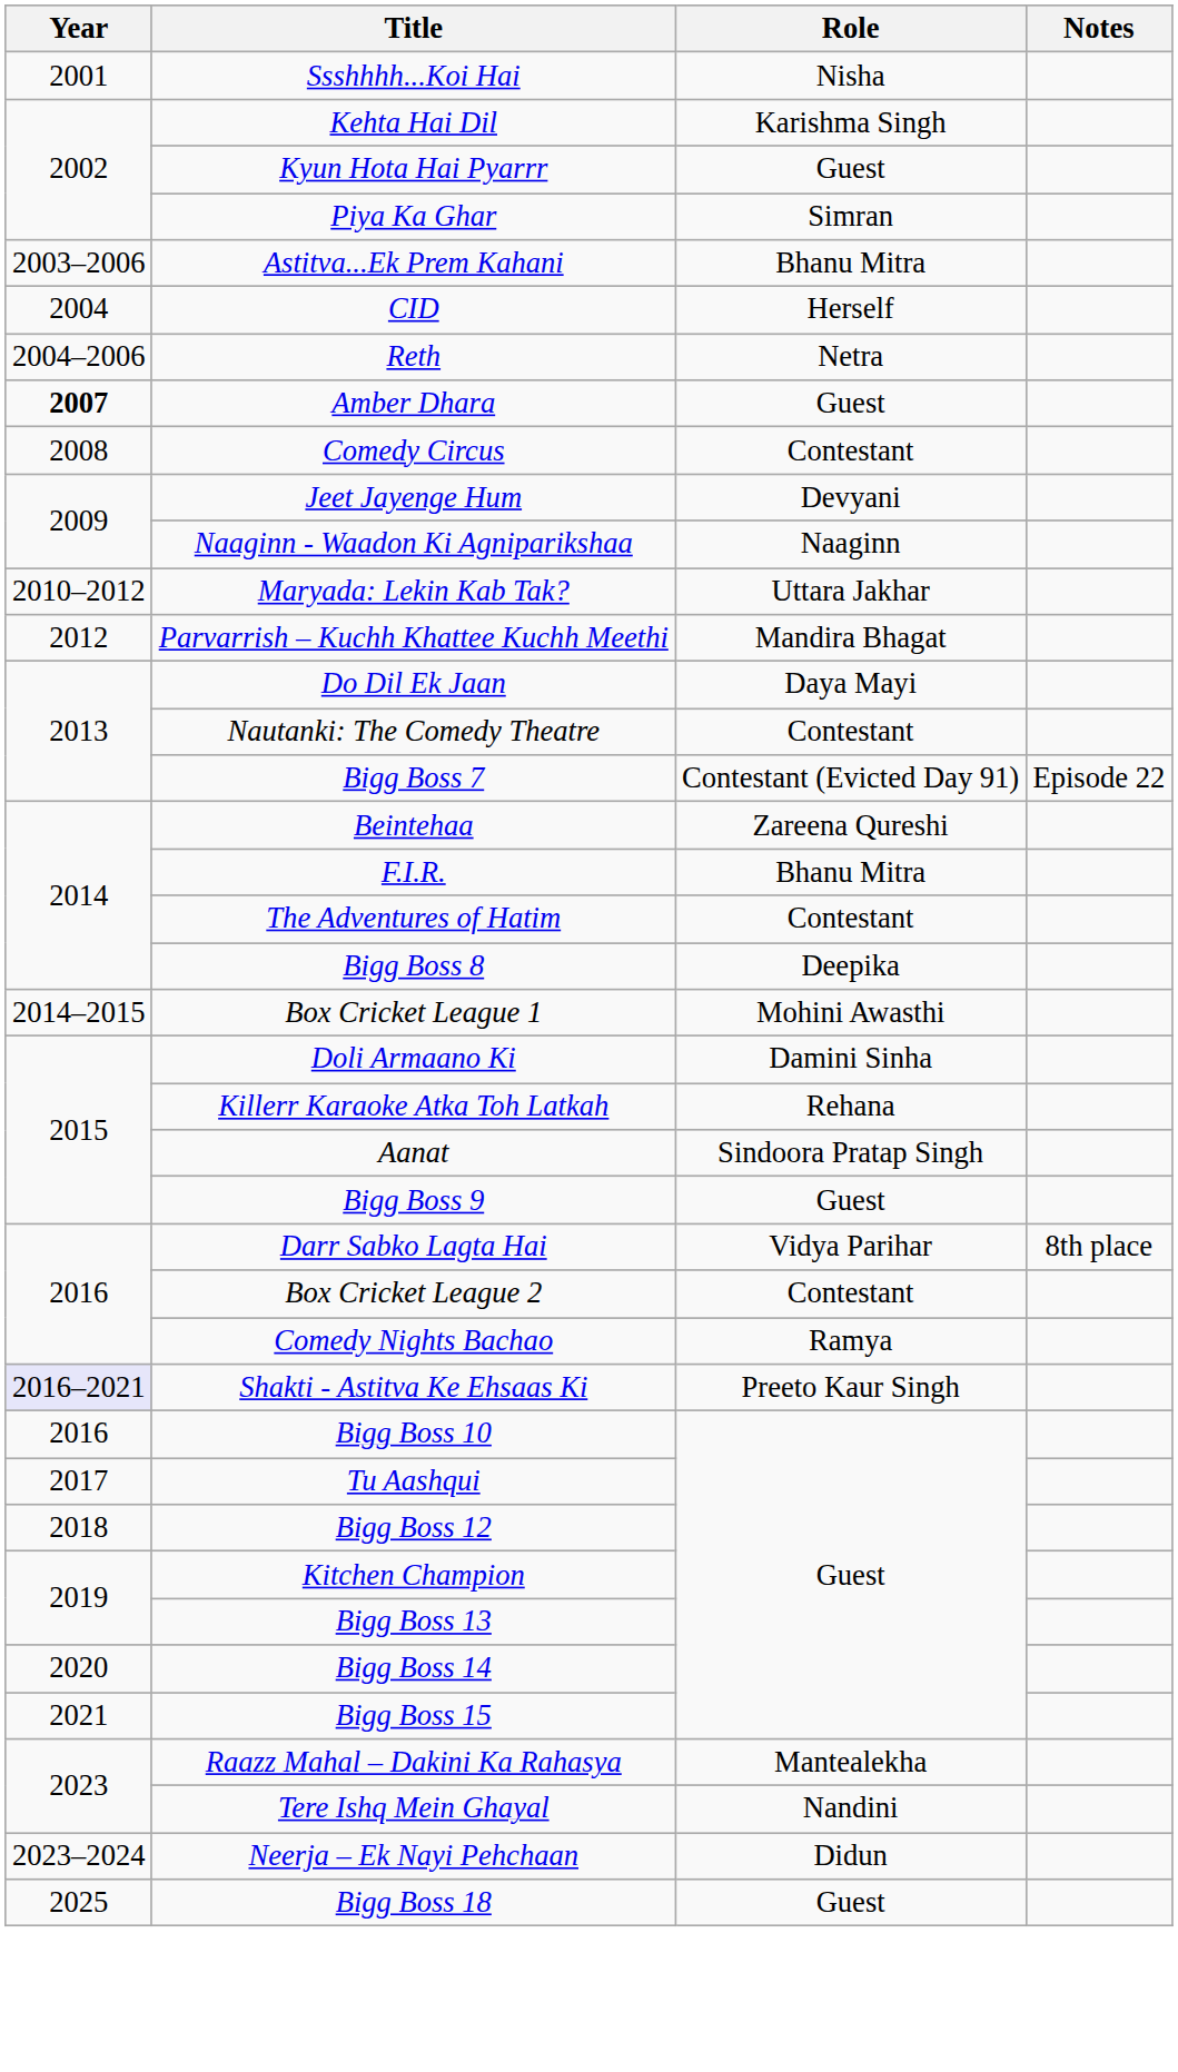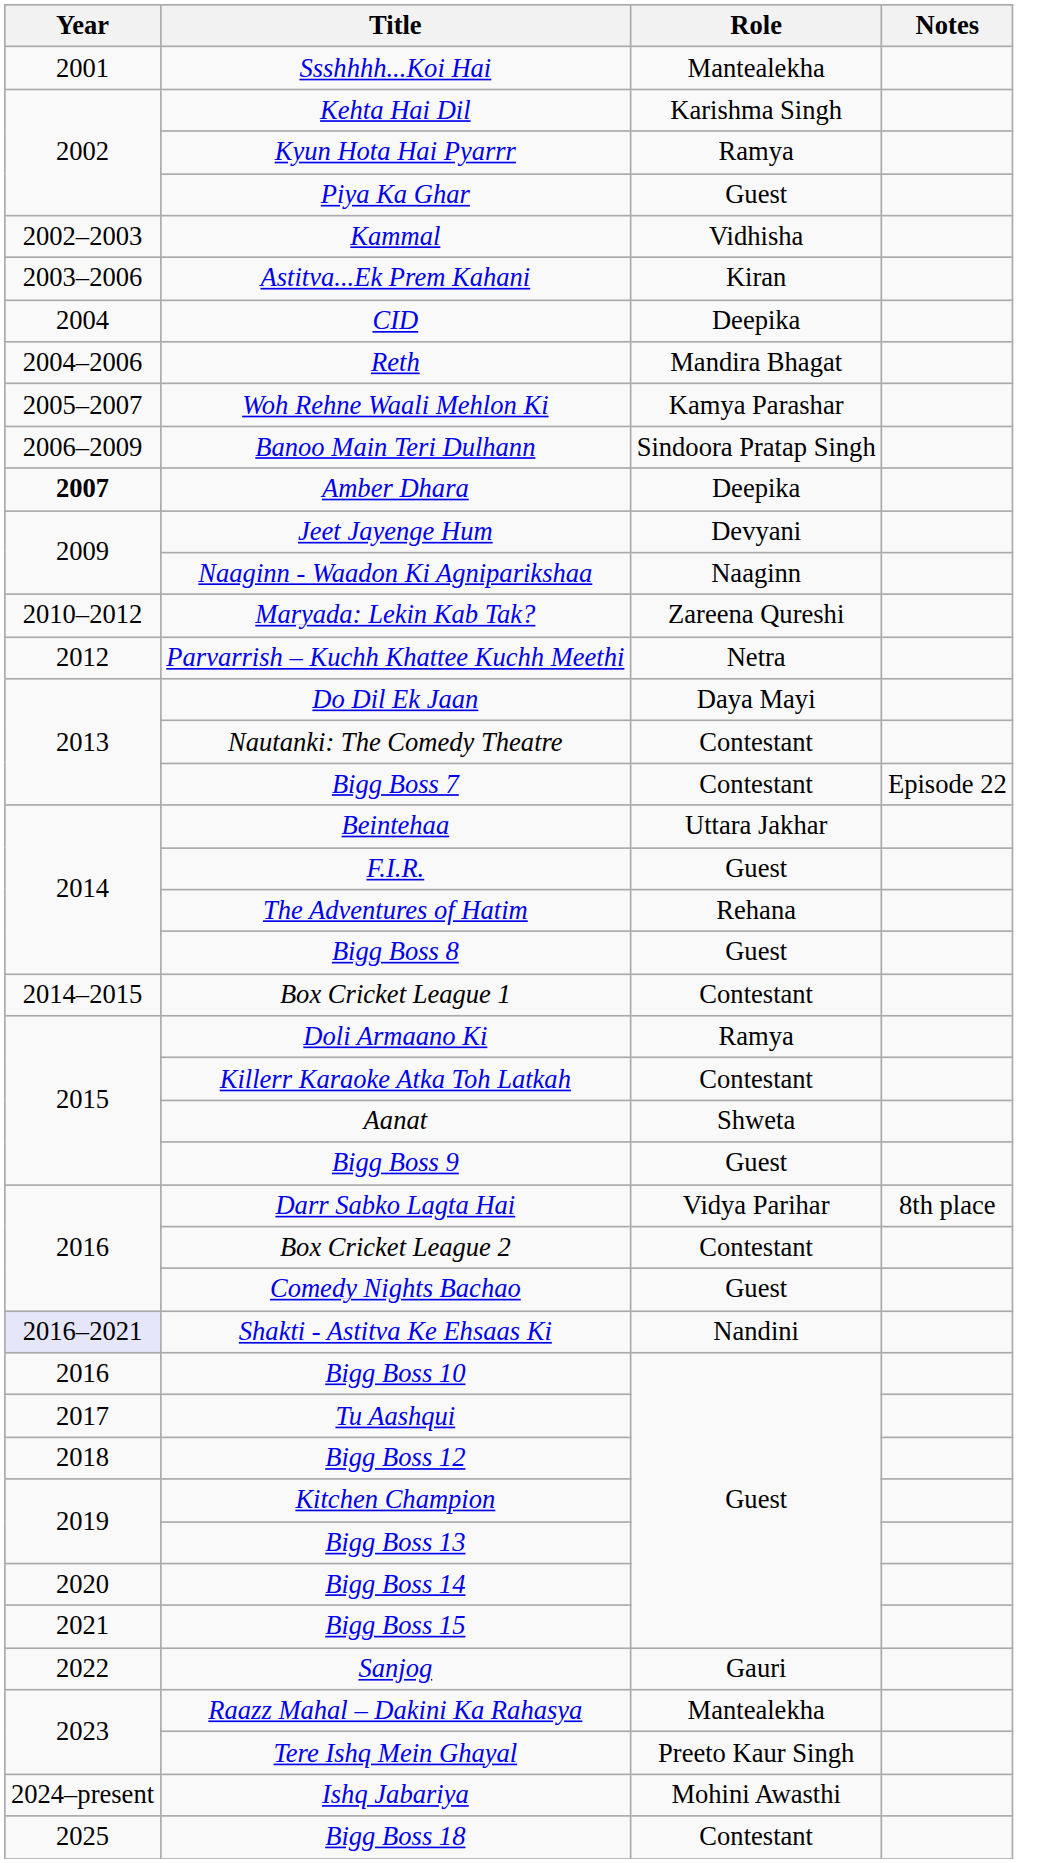Ssshhhh...Koi Hai | Role: Nisha -> Mantealekha
Kyun Hota Hai Pyarrr | Role: Guest -> Ramya
Piya Ka Ghar | Role: Simran -> Guest
+ row: 2002–2003 | Kammal | Vidhisha
Astitva...Ek Prem Kahani | Role: Bhanu Mitra -> Kiran
CID | Role: Herself -> Deepika
Reth | Role: Netra -> Mandira Bhagat
+ row: 2005–2007 | Woh Rehne Waali Mehlon Ki | Kamya Parashar
+ row: 2006–2009 | Banoo Main Teri Dulhann | Sindoora Pratap Singh
Amber Dhara | Role: Guest -> Deepika
- row: 2008 | Comedy Circus | Contestant
Maryada: Lekin Kab Tak? | Role: Uttara Jakhar -> Zareena Qureshi
Parvarrish – Kuchh Khattee Kuchh Meethi | Role: Mandira Bhagat -> Netra
Bigg Boss 7 | Role: Contestant (Evicted Day 91) -> Contestant
Beintehaa | Role: Zareena Qureshi -> Uttara Jakhar
F.I.R. | Role: Bhanu Mitra -> Guest
The Adventures of Hatim | Role: Contestant -> Rehana
Bigg Boss 8 | Role: Deepika -> Guest
Box Cricket League 1 | Role: Mohini Awasthi -> Contestant
Doli Armaano Ki | Role: Damini Sinha -> Ramya
Killerr Karaoke Atka Toh Latkah | Role: Rehana -> Contestant
Aanat | Role: Sindoora Pratap Singh -> Shweta
Comedy Nights Bachao | Role: Ramya -> Guest
Shakti - Astitva Ke Ehsaas Ki | Role: Preeto Kaur Singh -> Nandini
+ row: 2022 | Sanjog | Gauri
Tere Ishq Mein Ghayal | Role: Nandini -> Preeto Kaur Singh
- row: 2023–2024 | Neerja – Ek Nayi Pehchaan | Didun
+ row: 2024–present | Ishq Jabariya | Mohini Awasthi
Bigg Boss 18 | Role: Guest -> Contestant
